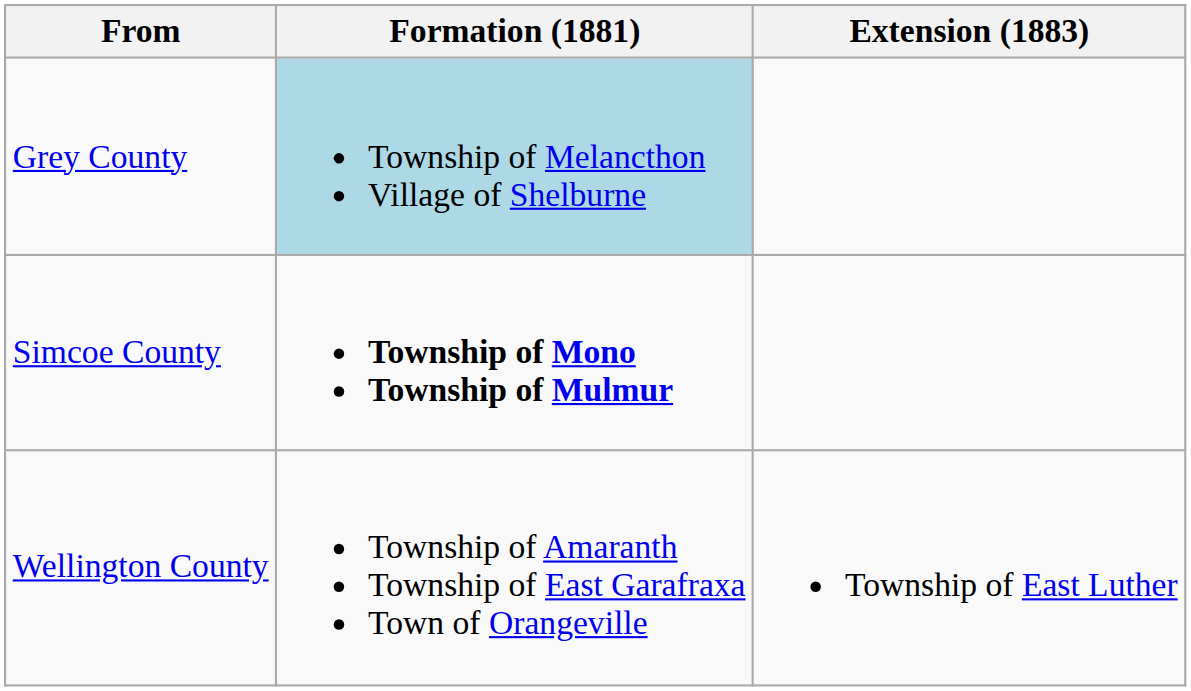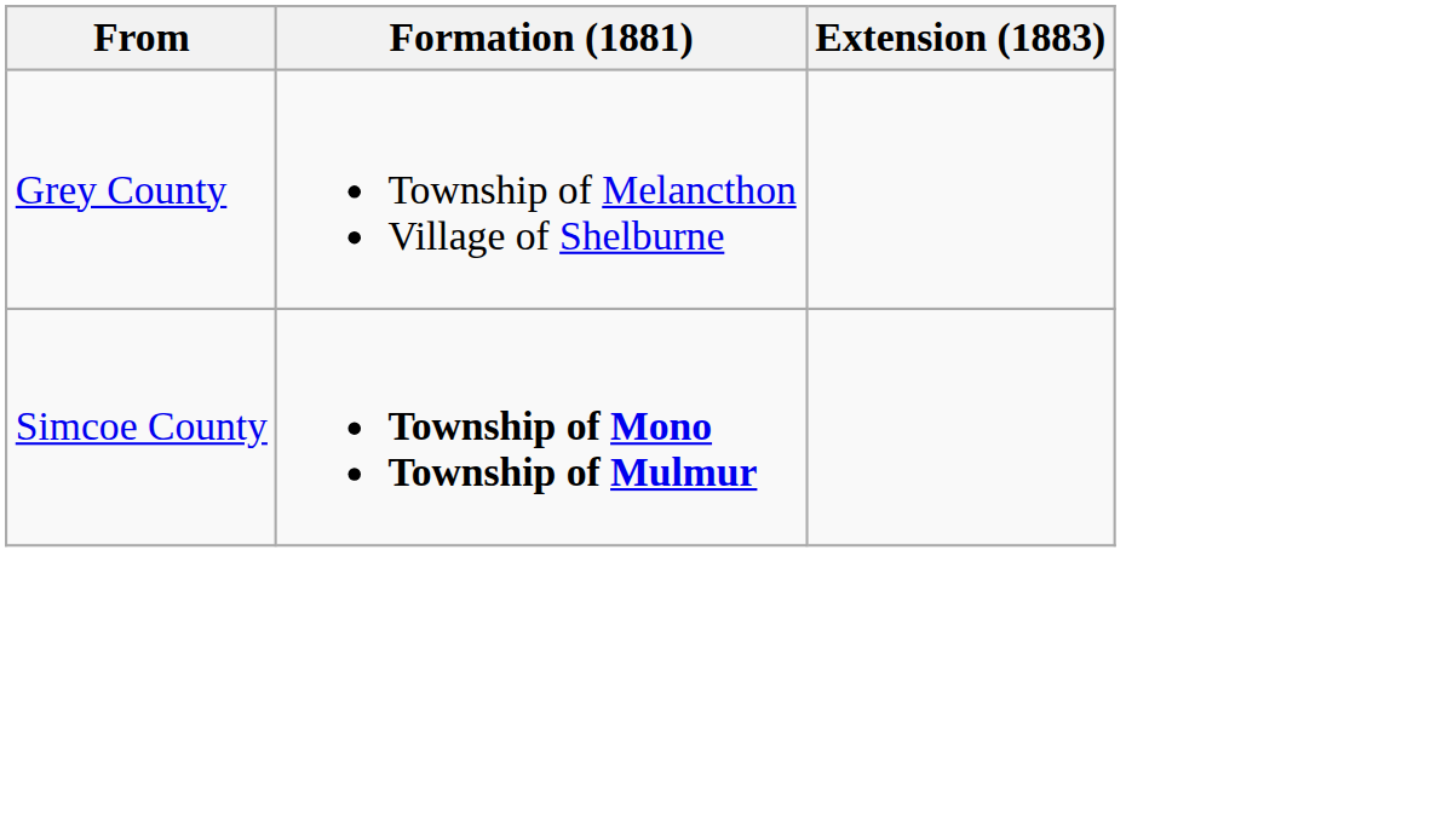Grey County | Formation (1881): lightblue background -> no background
- row: Wellington County | Township of Amaranth Township of East Garafraxa Town of Orangeville | Township of East Luther
